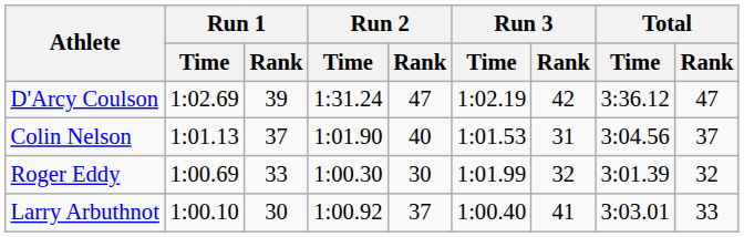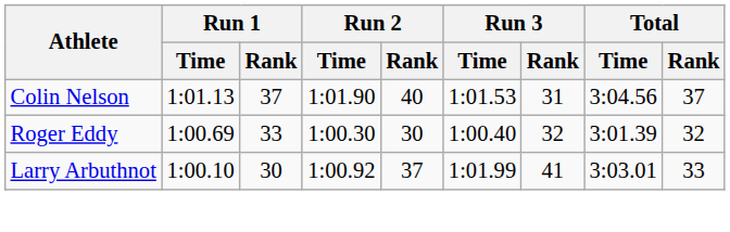- row: D'Arcy Coulson | 1:02.69 | 39 | 1:31.24 | 47 | 1:02.19 | 42 | 3:36.12 | 47
Roger Eddy | Run 3 / Time: 1:01.99 -> 1:00.40
Larry Arbuthnot | Run 3 / Time: 1:00.40 -> 1:01.99
